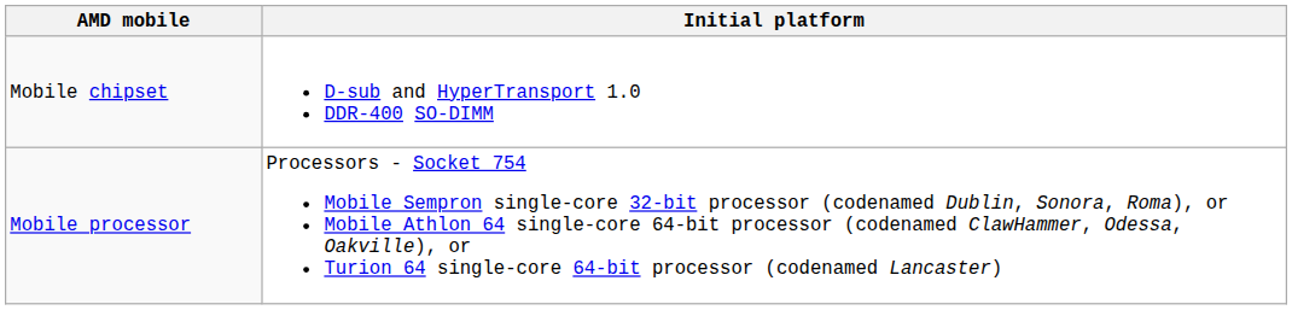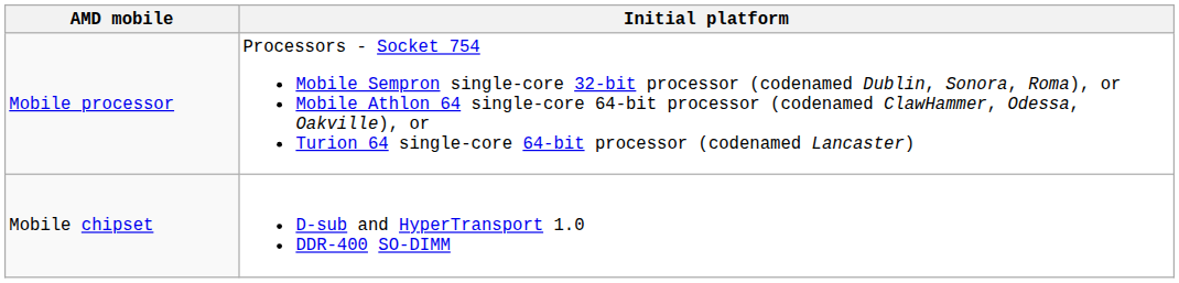rows swapped: Mobile processor <-> Mobile chipset
